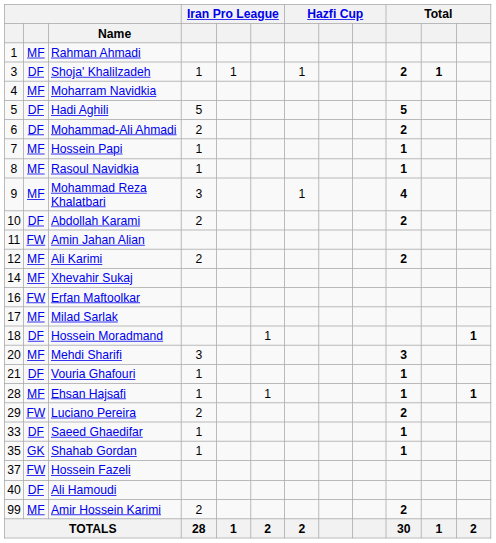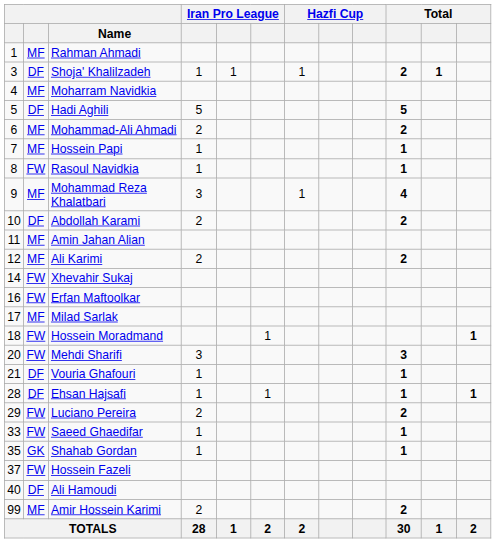Mohammad-Ali Ahmadi | column 2: DF -> MF
Rasoul Navidkia | column 2: MF -> FW
Amin Jahan Alian | column 2: FW -> MF
Xhevahir Sukaj | column 2: MF -> FW
Hossein Moradmand | column 2: DF -> FW
Mehdi Sharifi | column 2: MF -> FW
Ehsan Hajsafi | column 2: MF -> DF
Saeed Ghaedifar | column 2: DF -> FW
